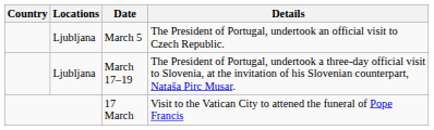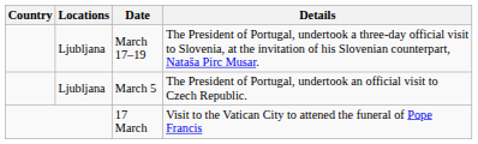rows swapped: March 5 <-> March 17–19
